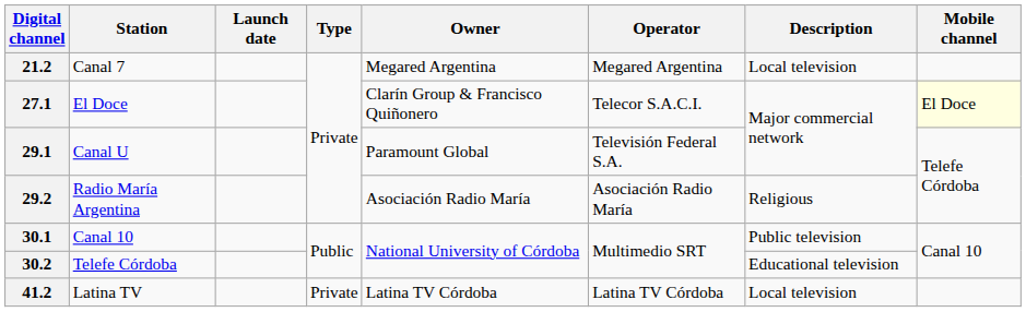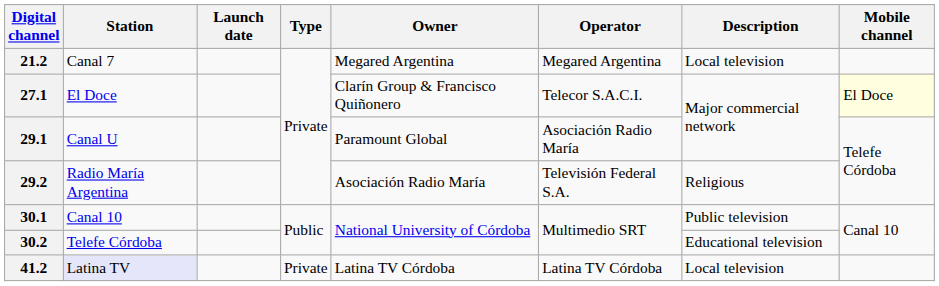29.1 | Operator: Televisión Federal S.A. -> Asociación Radio María
29.2 | Operator: Asociación Radio María -> Televisión Federal S.A.
41.2 | Station: no background -> lavender background
